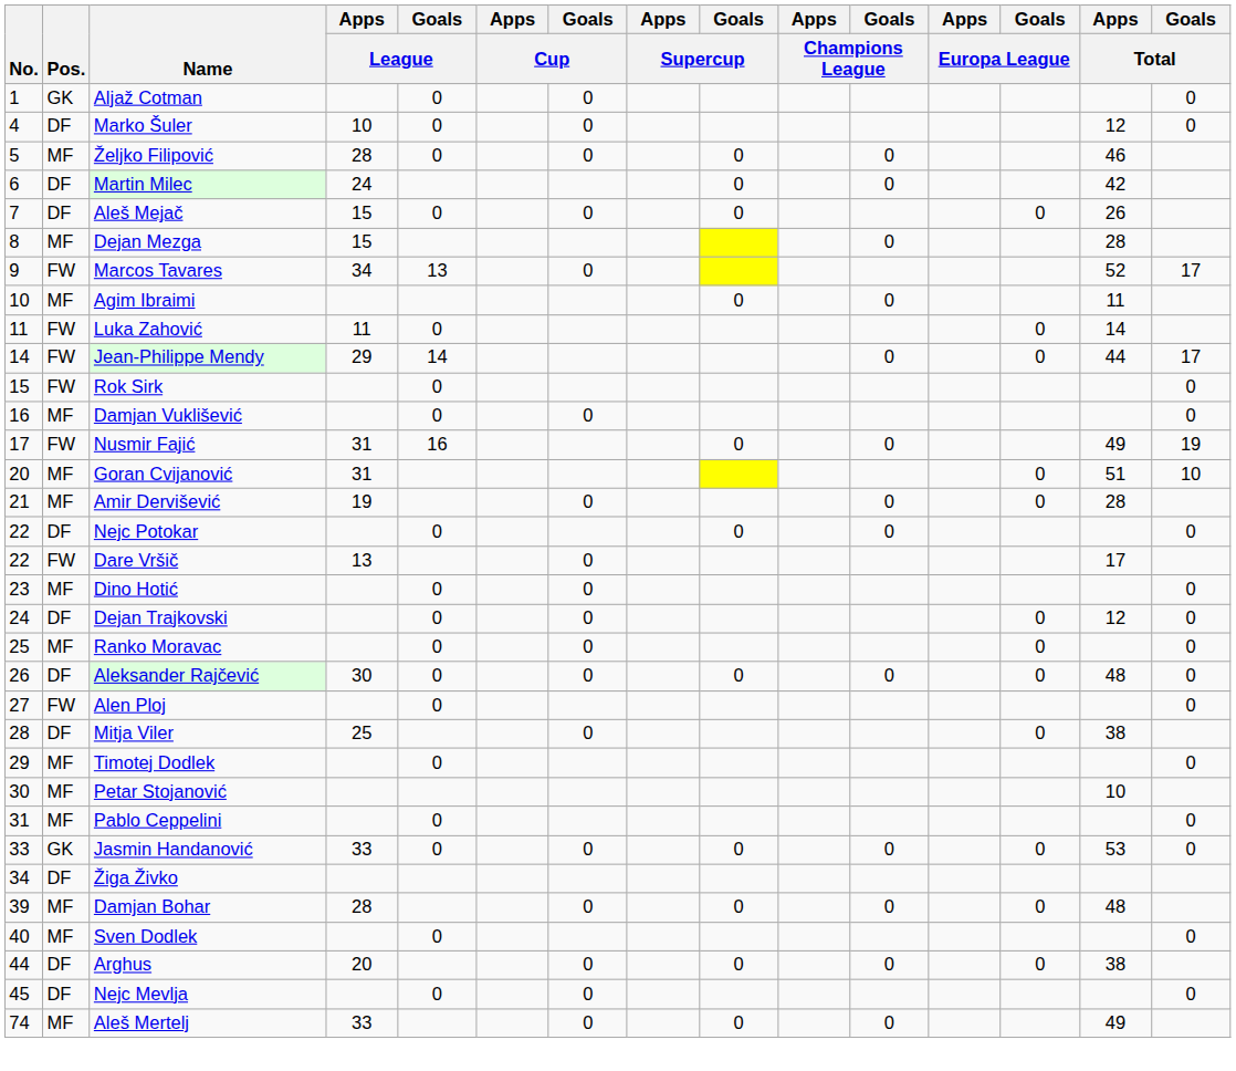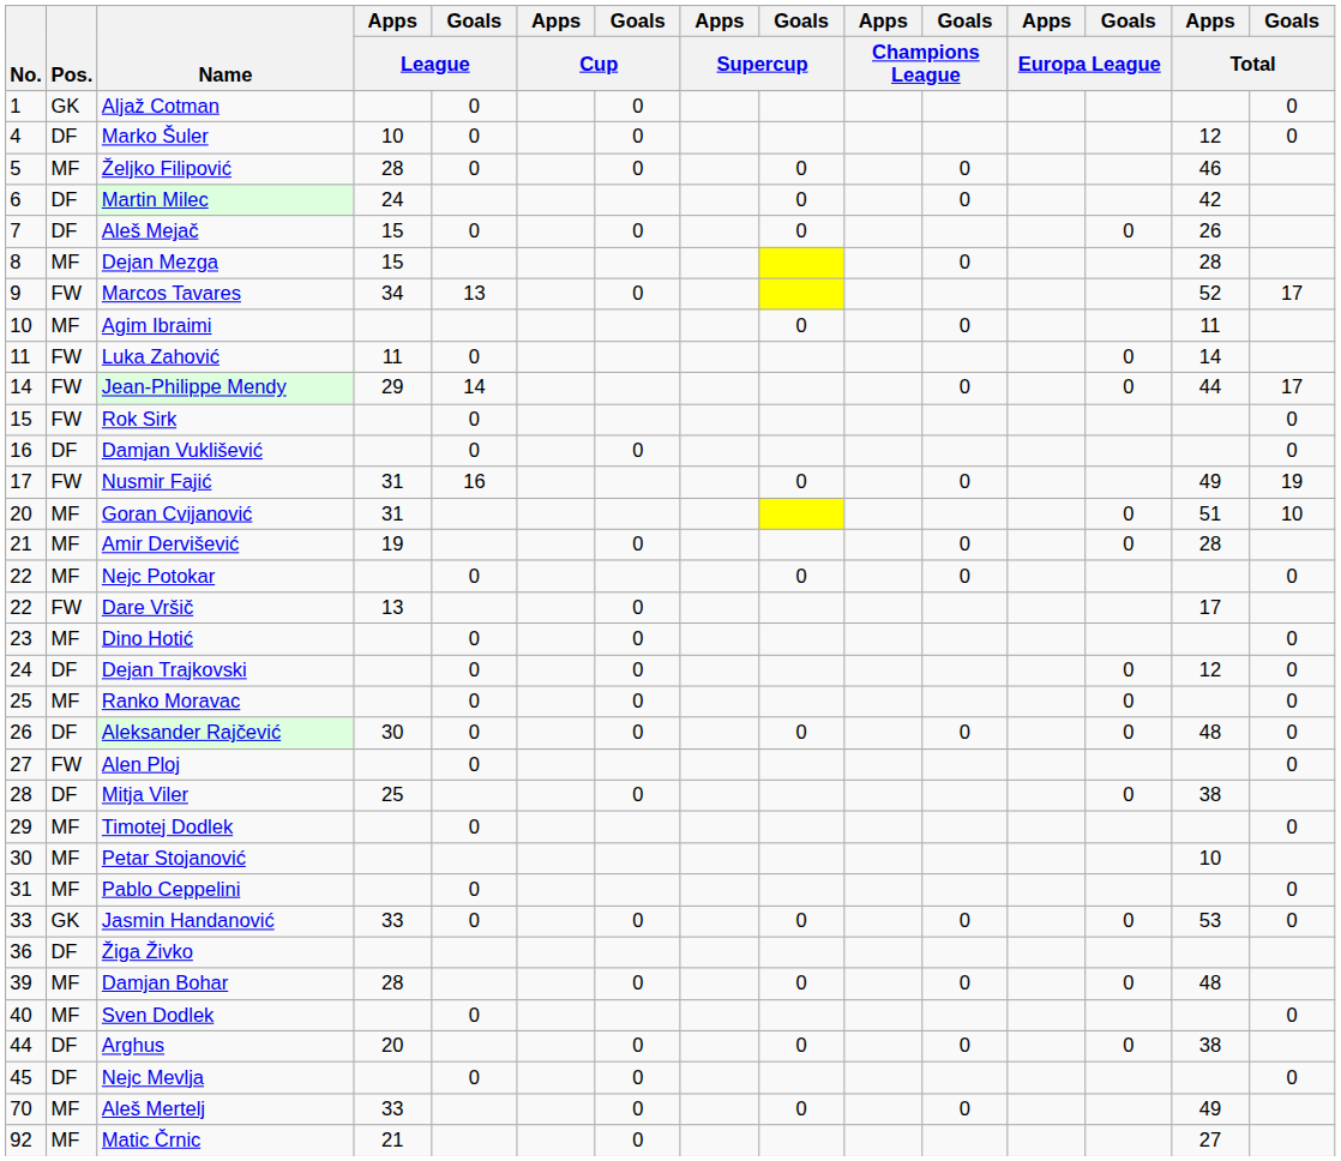Damjan Vuklišević | Pos.: MF -> DF
Nejc Potokar | Pos.: DF -> MF
Žiga Živko | No.: 34 -> 36
Aleš Mertelj | No.: 74 -> 70
+ row: 92 | MF | Matic Črnic | 21 | 0 | 27
